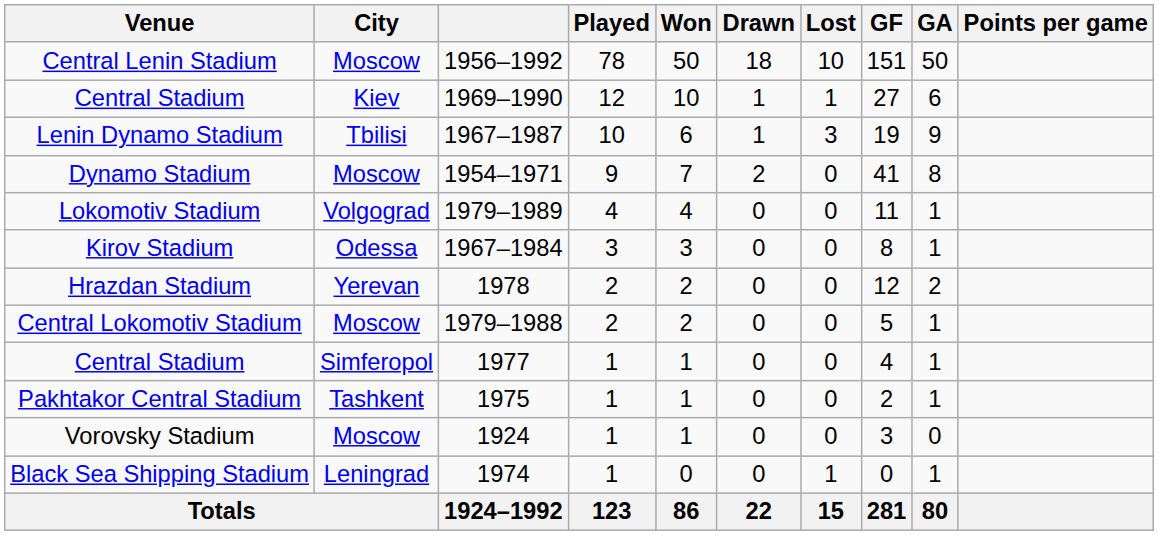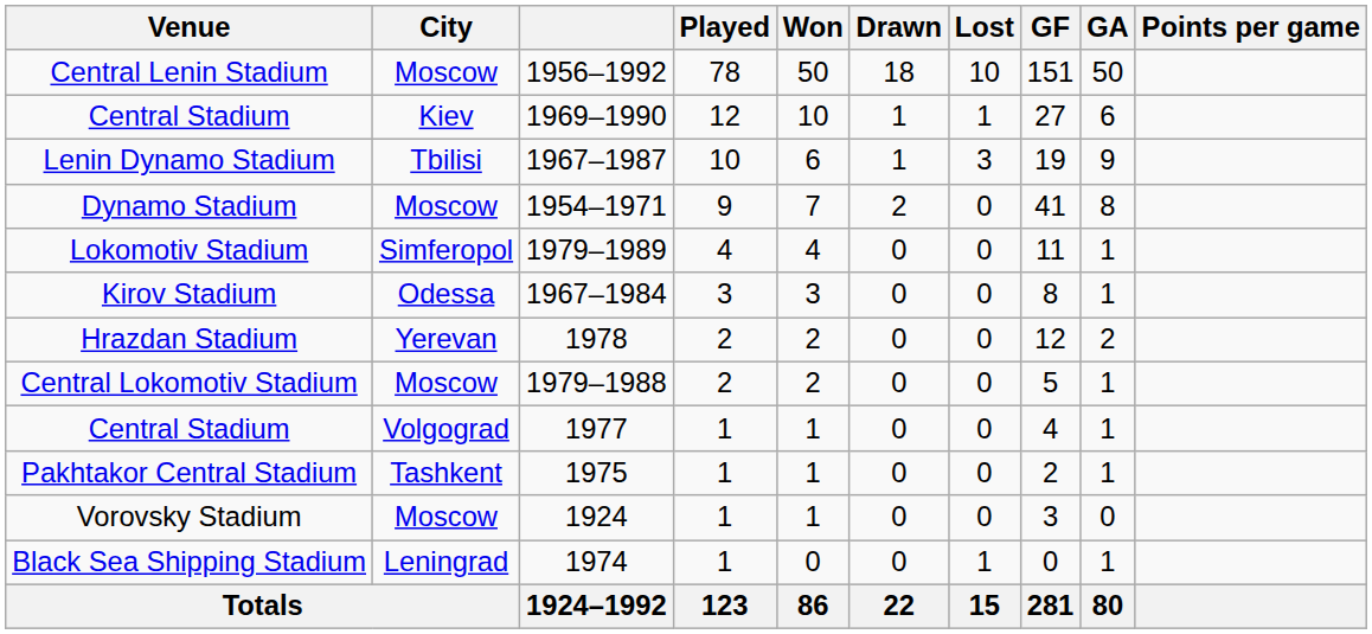Lokomotiv Stadium | City: Volgograd -> Simferopol
Central Stadium / 1977 | City: Simferopol -> Volgograd
